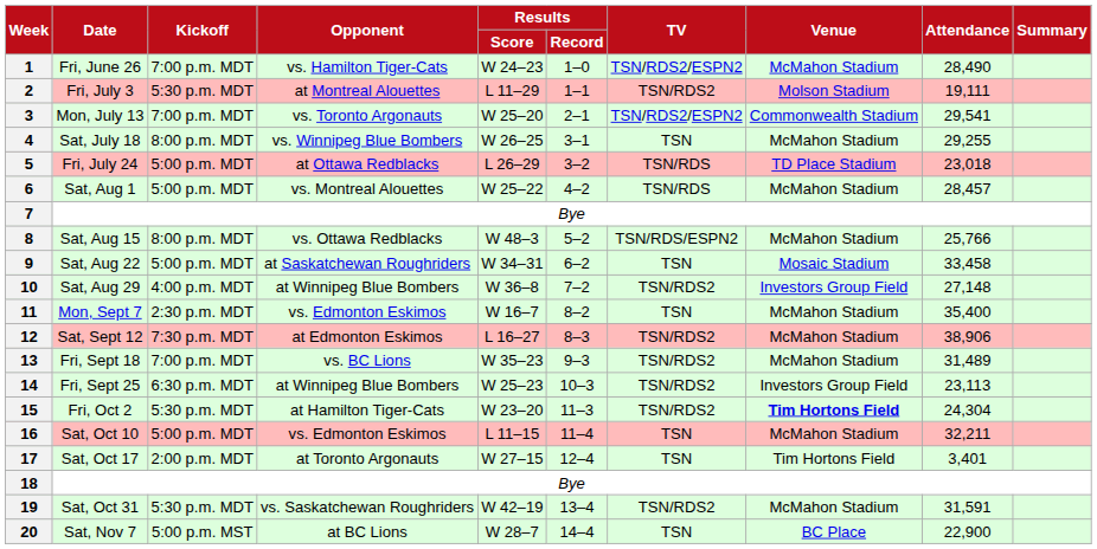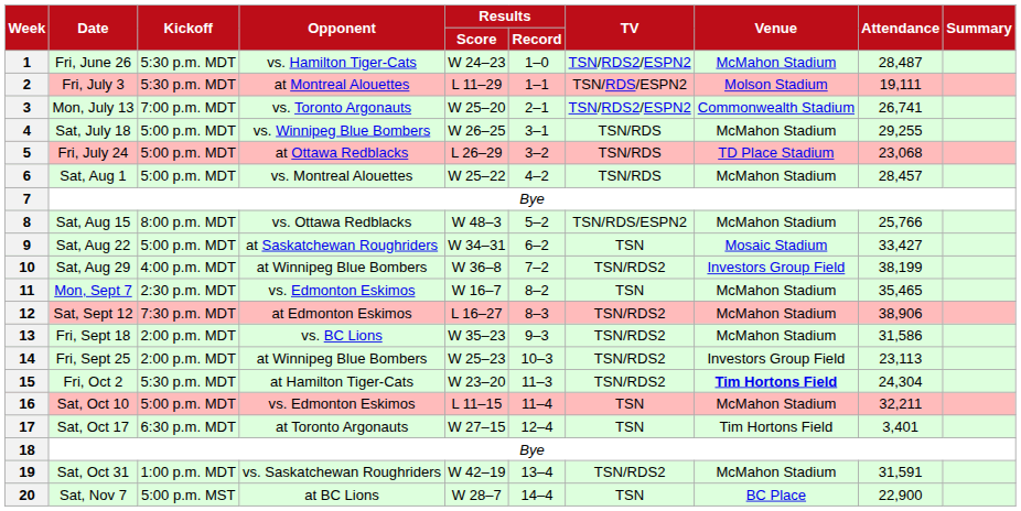1 | Kickoff: 7:00 p.m. MDT -> 5:30 p.m. MDT
1 | Attendance: 28,490 -> 28,487
2 | TV: TSN/RDS2 -> TSN/RDS/ESPN2
3 | Attendance: 29,541 -> 26,741
4 | Kickoff: 8:00 p.m. MDT -> 5:00 p.m. MDT
4 | TV: TSN -> TSN/RDS
5 | Attendance: 23,018 -> 23,068
9 | Attendance: 33,458 -> 33,427
10 | Attendance: 27,148 -> 38,199
11 | Attendance: 35,400 -> 35,465
13 | Kickoff: 7:00 p.m. MDT -> 2:00 p.m. MDT
13 | Attendance: 31,489 -> 31,586
14 | Kickoff: 6:30 p.m. MDT -> 2:00 p.m. MDT
17 | Kickoff: 2:00 p.m. MDT -> 6:30 p.m. MDT
19 | Kickoff: 5:30 p.m. MDT -> 1:00 p.m. MDT
